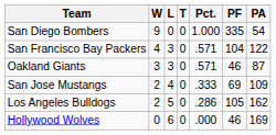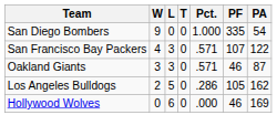San Francisco Bay Packers | PF: 104 -> 107
- row: San Jose Mustangs | 2 | 4 | 0 | .333 | 69 | 109
